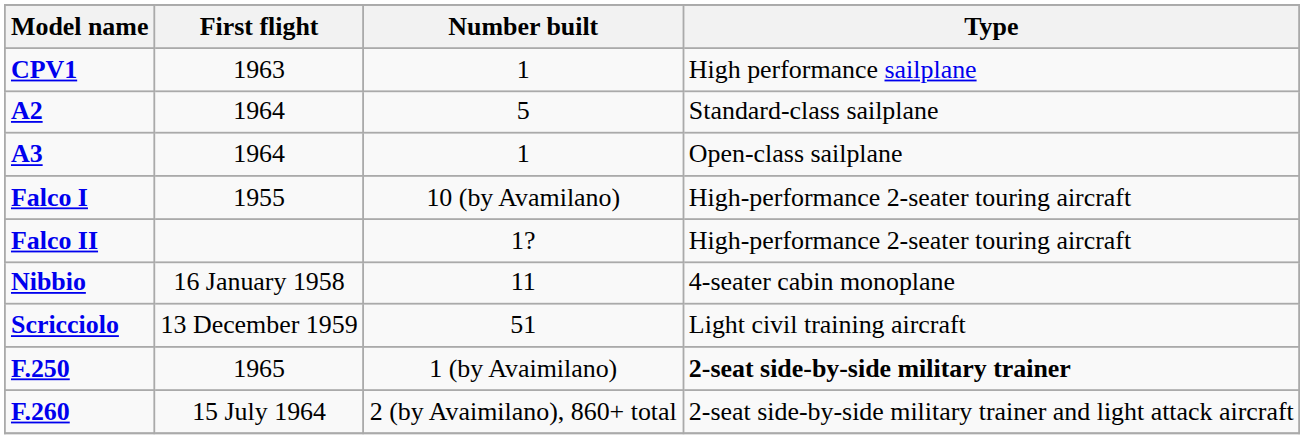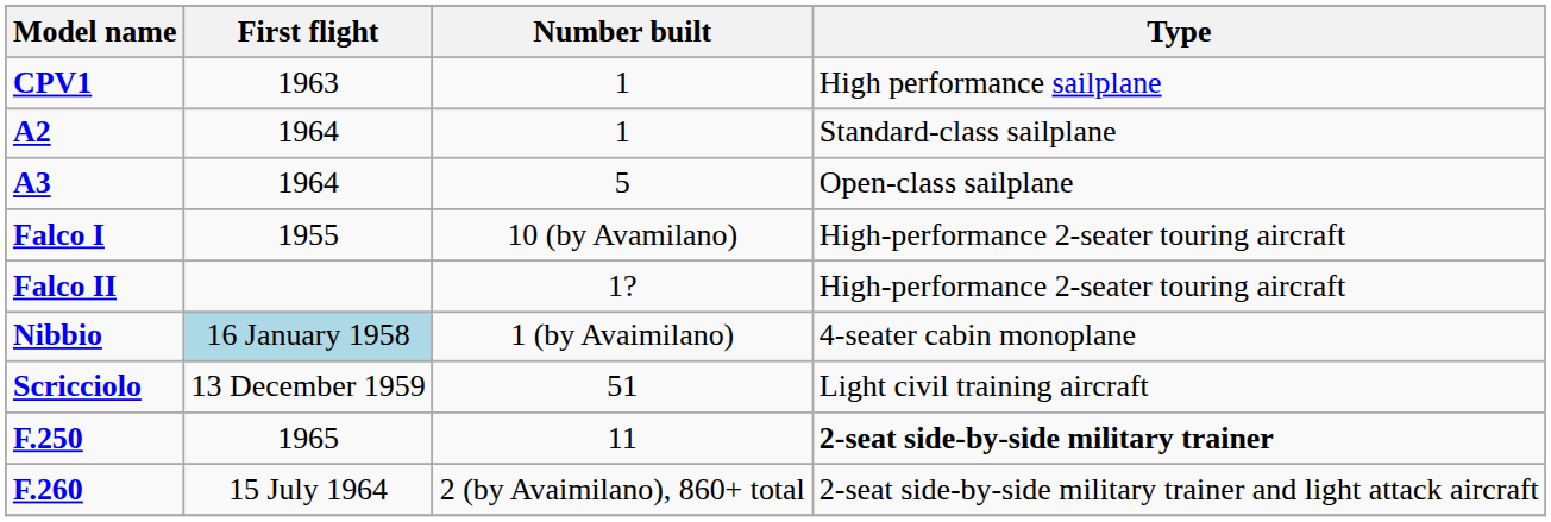A2 | Number built: 5 -> 1
A3 | Number built: 1 -> 5
Nibbio | First flight: no background -> lightblue background
Nibbio | Number built: 11 -> 1 (by Avaimilano)
F.250 | Number built: 1 (by Avaimilano) -> 11
